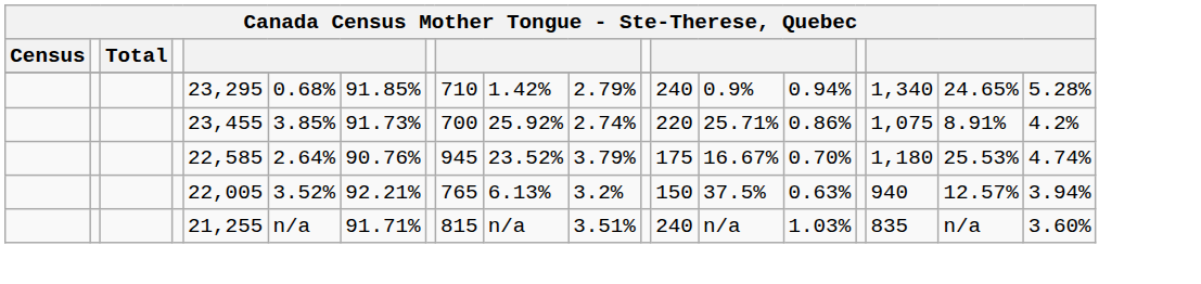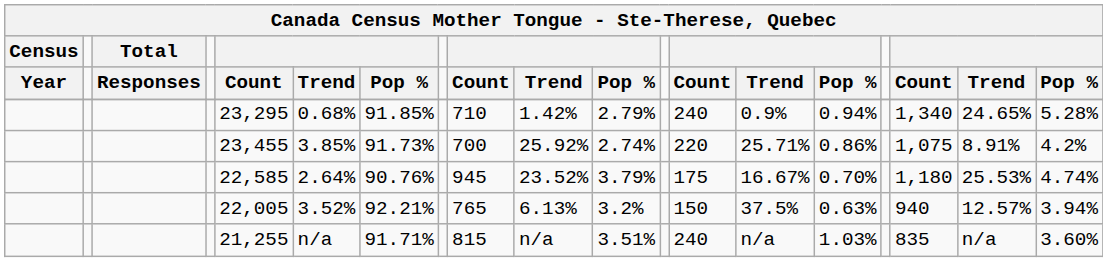+ row: Year | Responses | Count | Trend | Pop % | Count | Trend | Pop % | Count | Trend | Pop % | Count | Trend | Pop %
